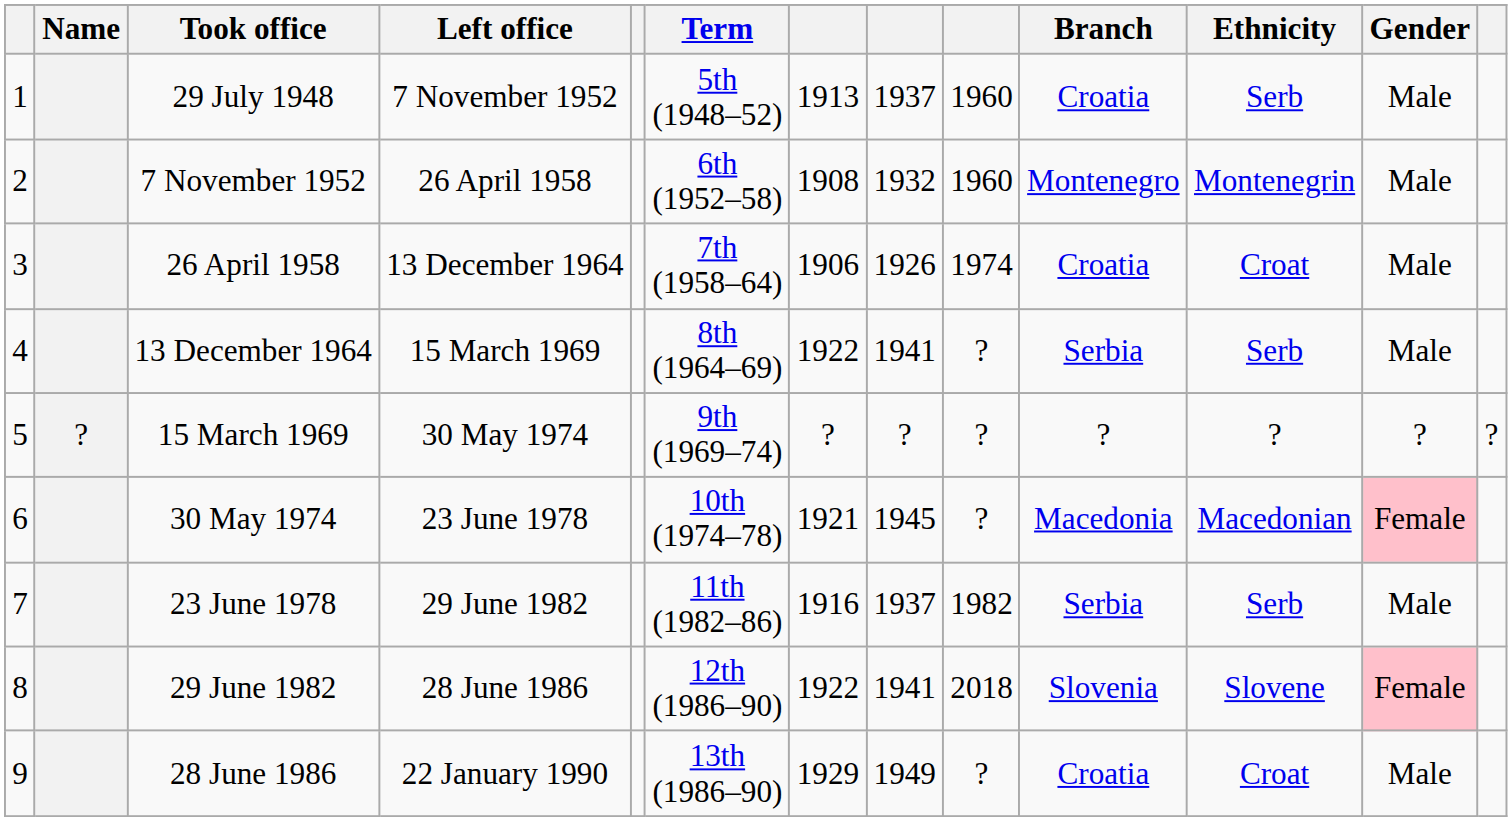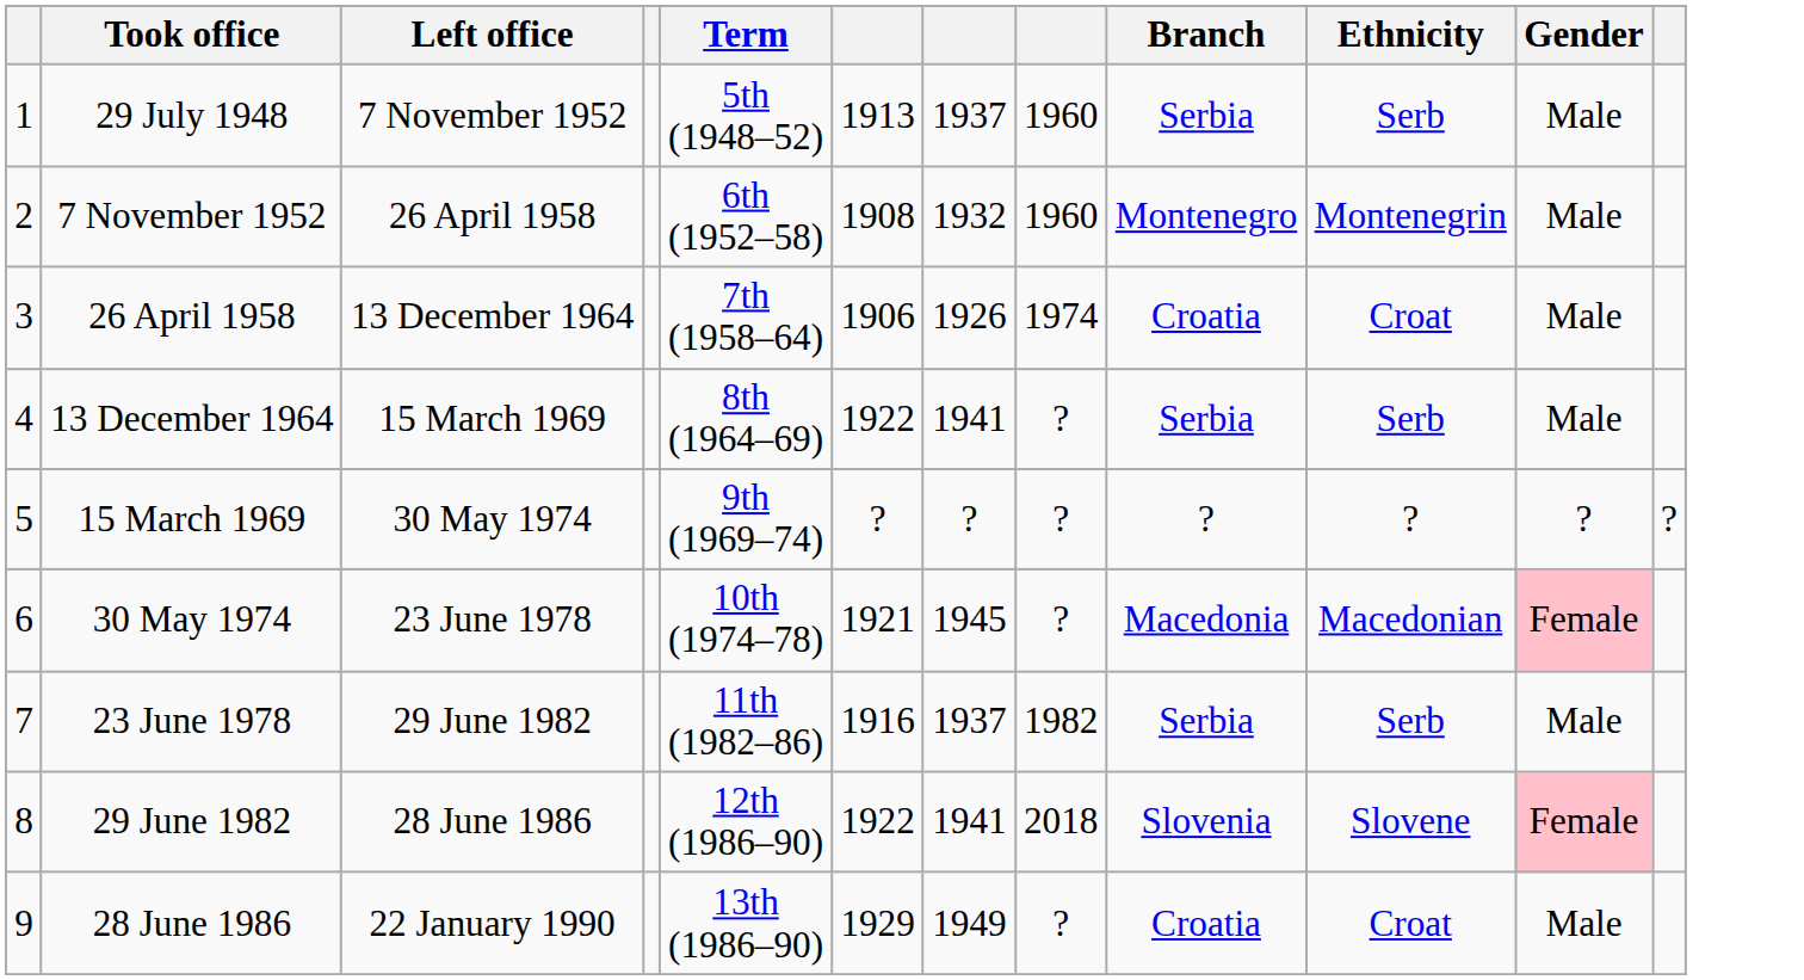- column: Name | ?
29 July 1948 | Branch: Croatia -> Serbia
